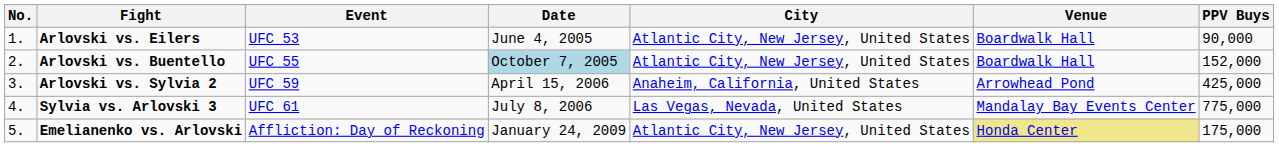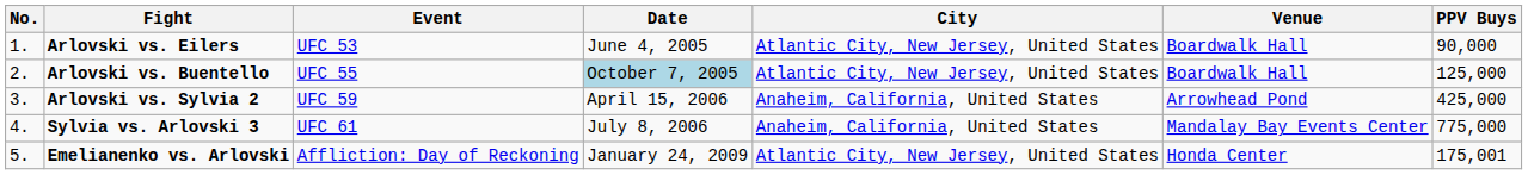Arlovski vs. Buentello | PPV Buys: 152,000 -> 125,000
Sylvia vs. Arlovski 3 | City: Las Vegas, Nevada, United States -> Anaheim, California, United States
Emelianenko vs. Arlovski | Venue: khaki background -> no background
Emelianenko vs. Arlovski | PPV Buys: 175,000 -> 175,001
